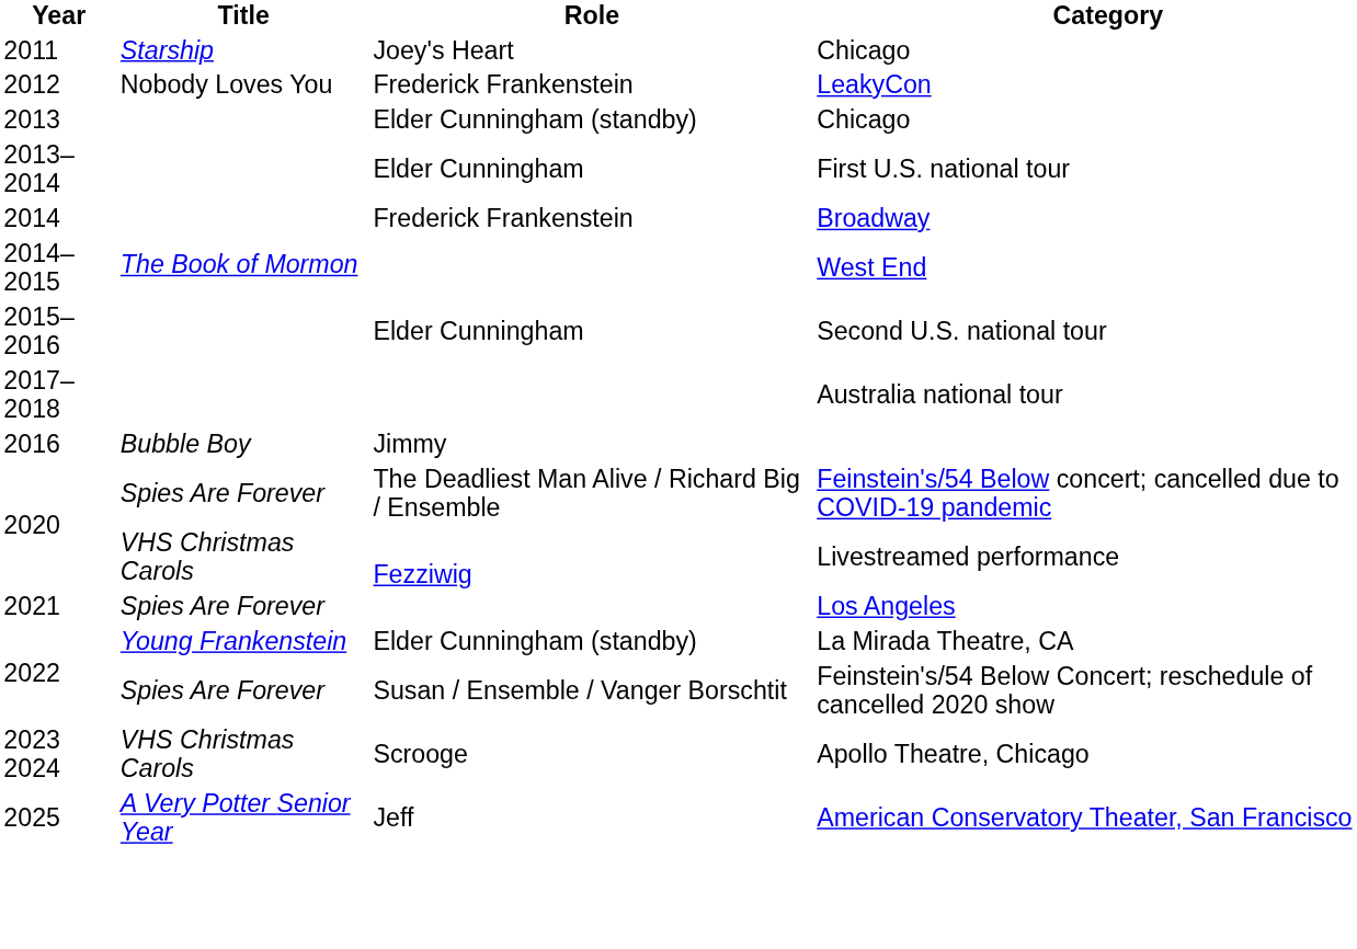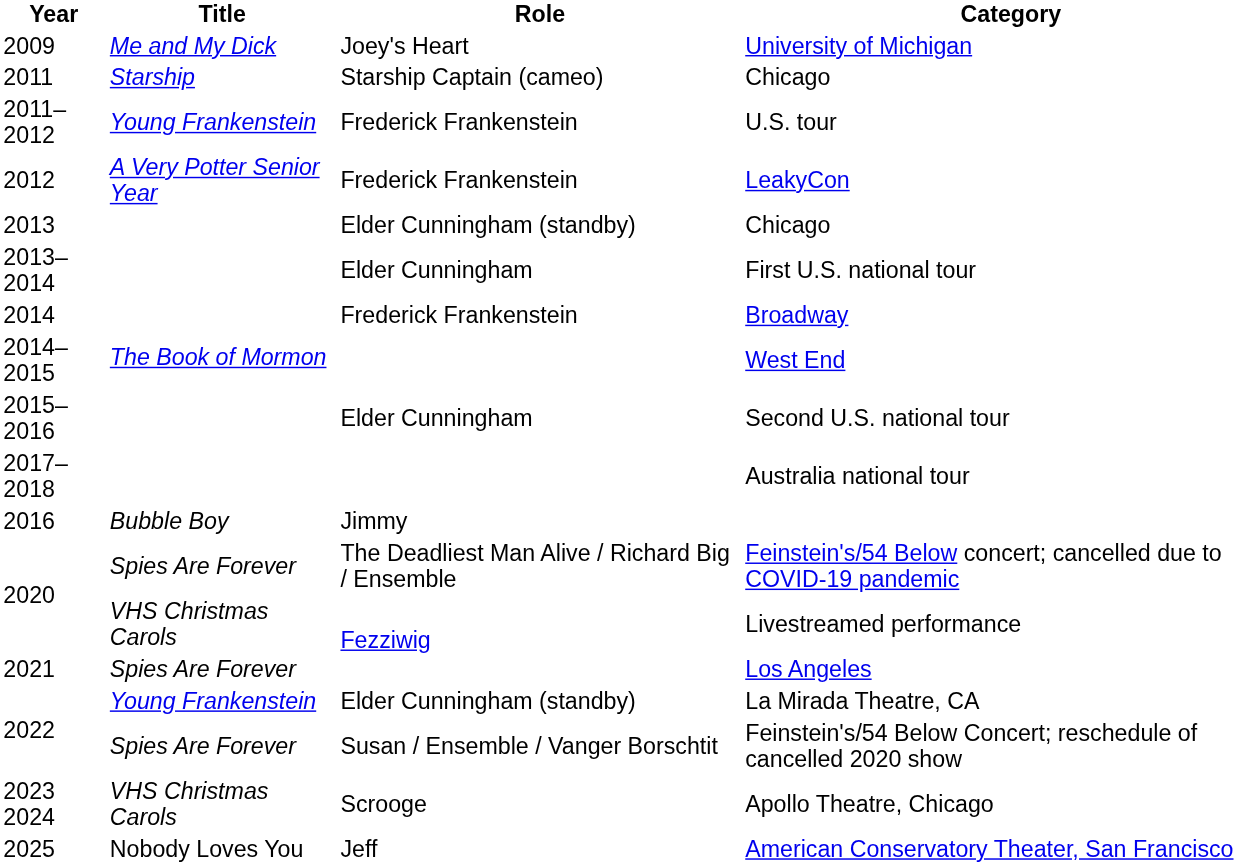+ row: 2009 | Me and My Dick | Joey's Heart | University of Michigan
2011 / Chicago | Role: Joey's Heart -> Starship Captain (cameo)
+ row: 2011–2012 | Young Frankenstein | Frederick Frankenstein | U.S. tour
LeakyCon | Title: Nobody Loves You -> A Very Potter Senior Year
American Conservatory Theater, San Francisco | Title: A Very Potter Senior Year -> Nobody Loves You
